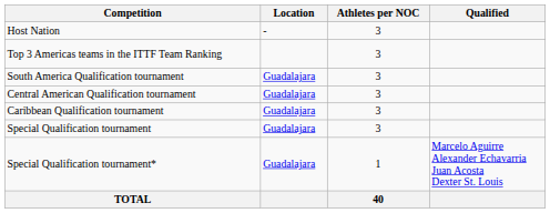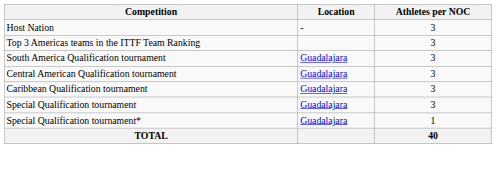- column: Qualified | Marcelo Aguirre Alexander Echavarria Juan Acosta Dexter St. Louis
